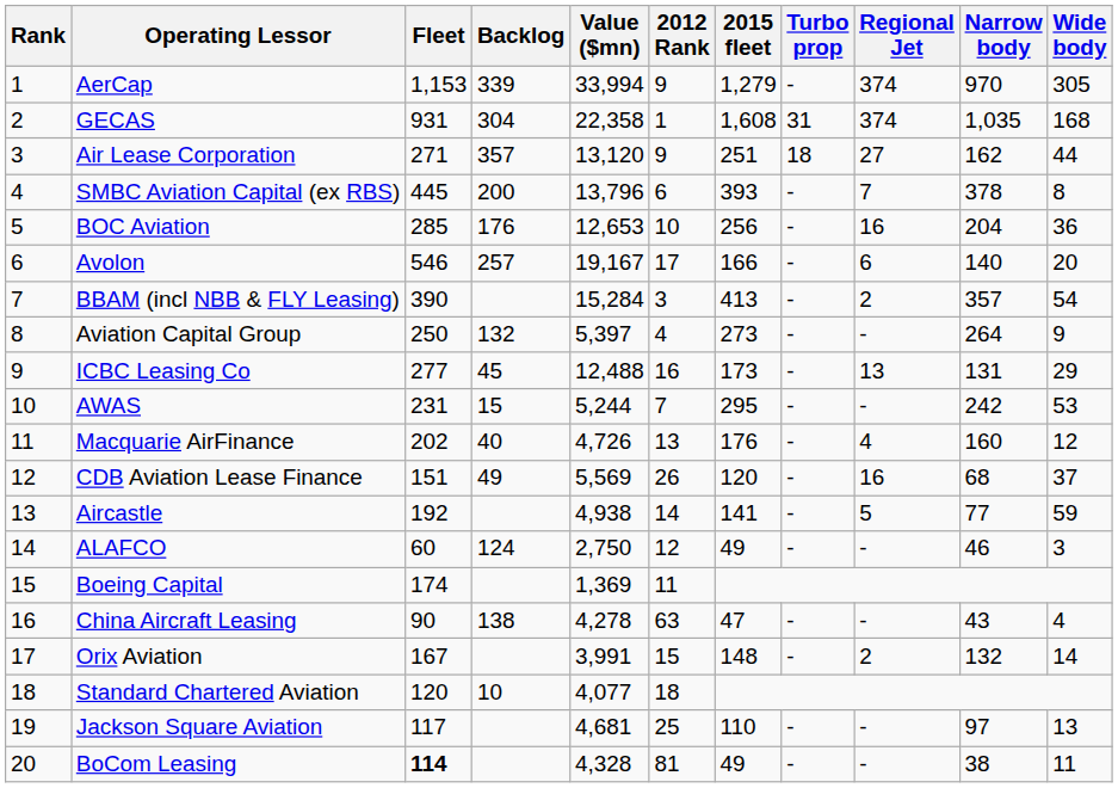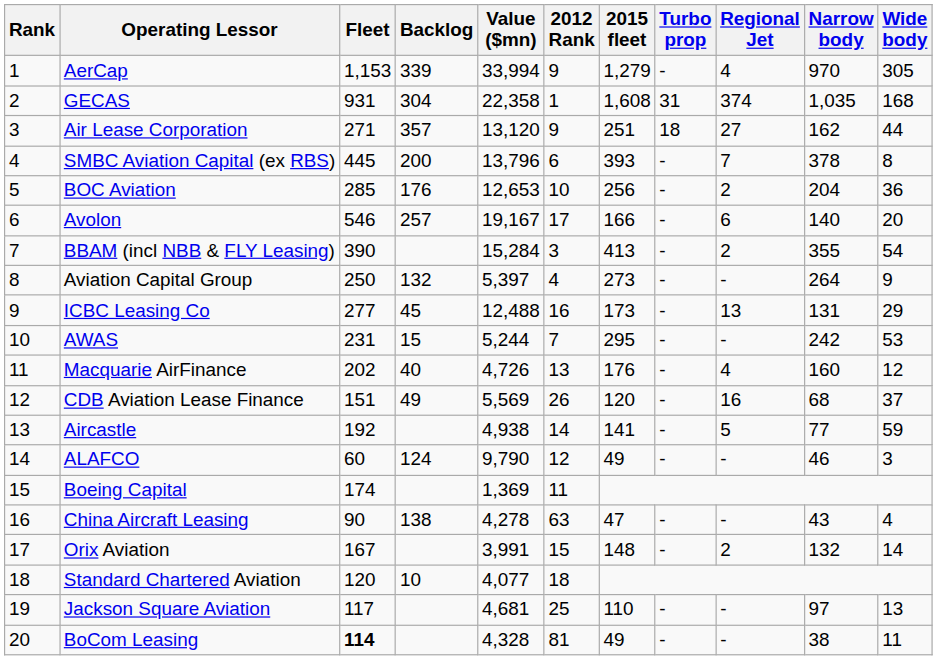AerCap | Regional Jet: 374 -> 4
BOC Aviation | Regional Jet: 16 -> 2
BBAM (incl NBB & FLY Leasing) | Narrow body: 357 -> 355
ALAFCO | Value ($mn): 2,750 -> 9,790
